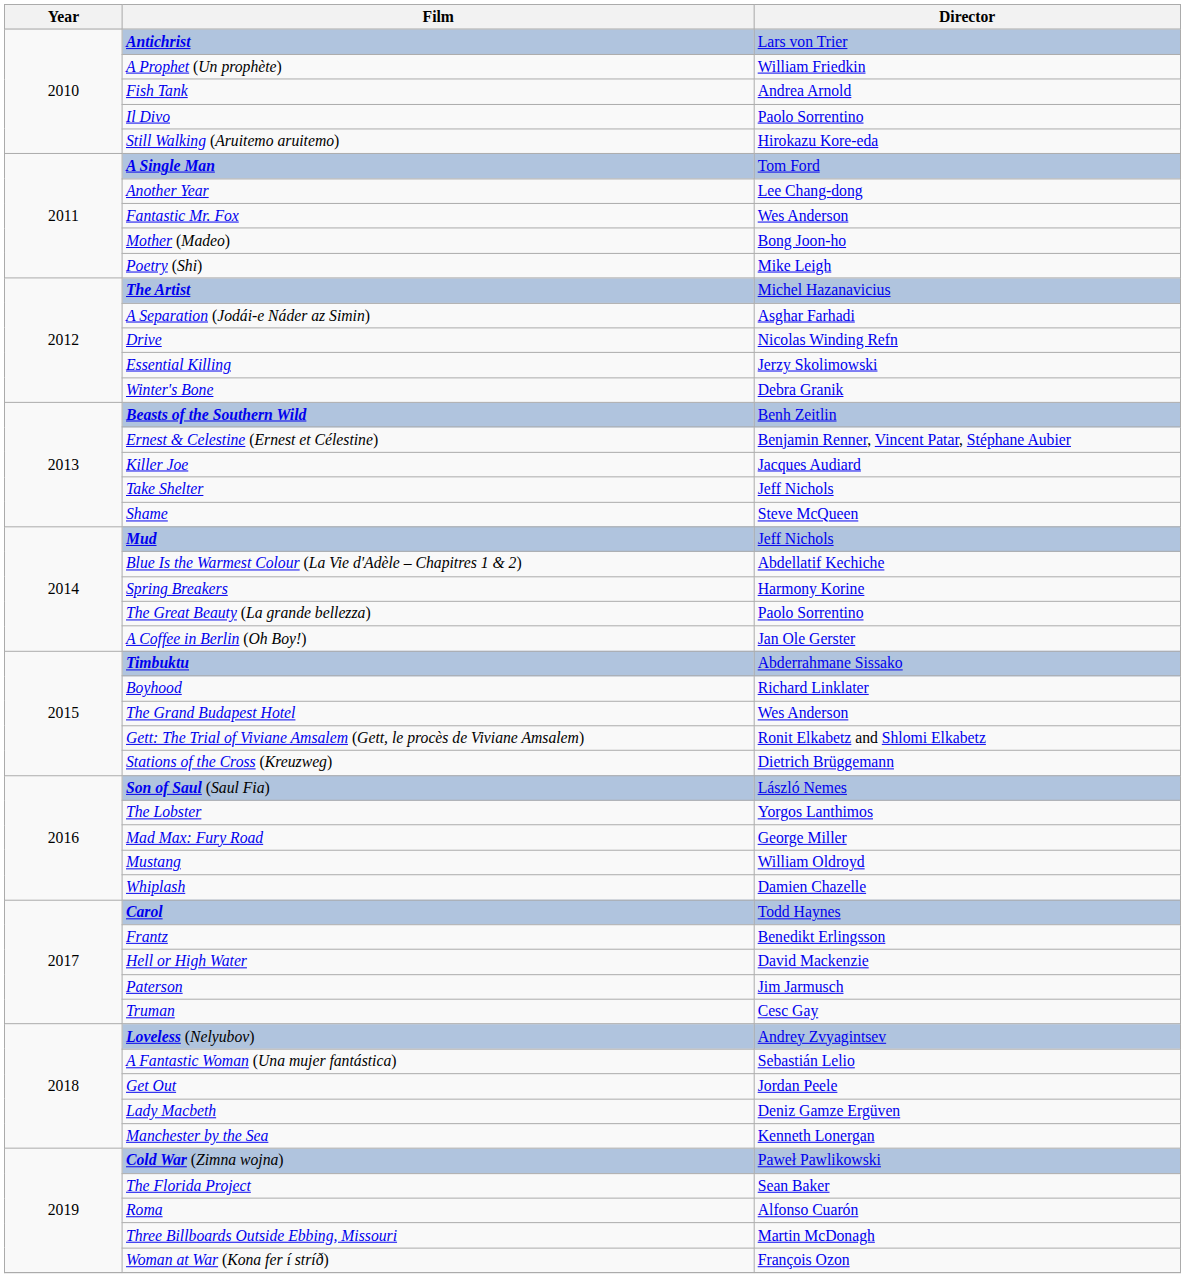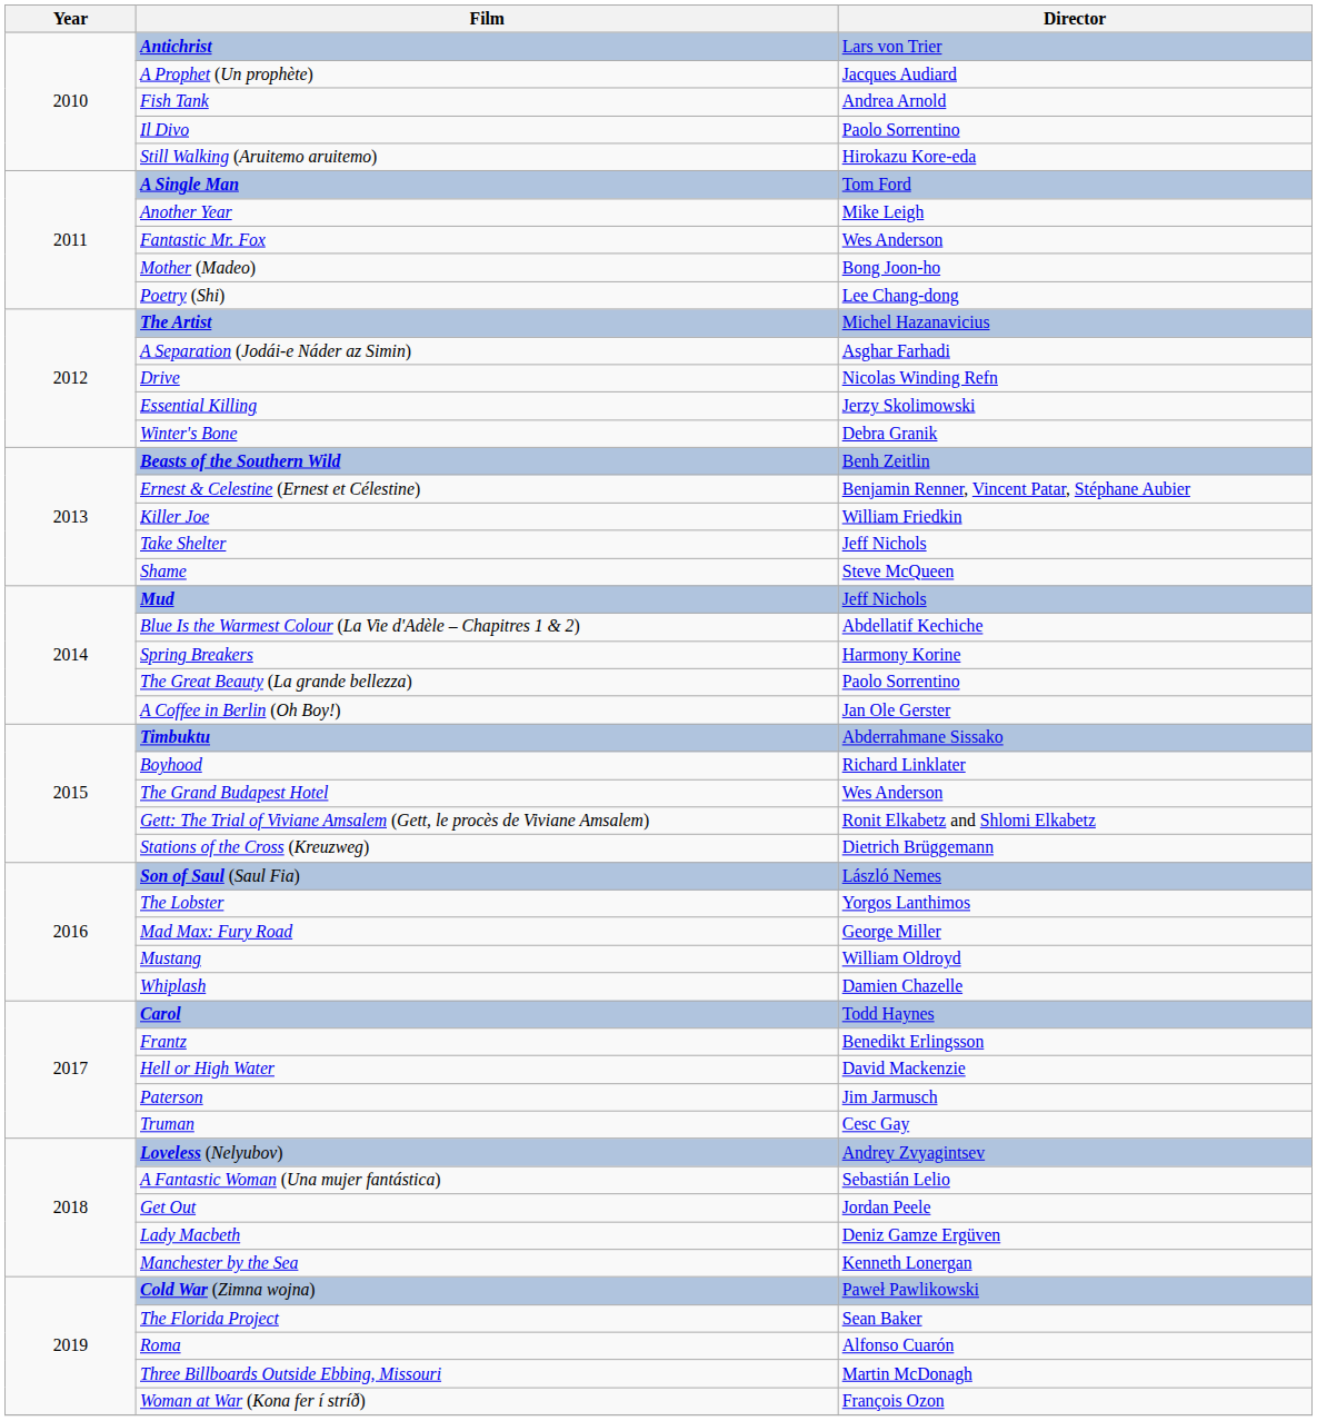A Prophet (Un prophète) | Director: William Friedkin -> Jacques Audiard
Another Year | Director: Lee Chang-dong -> Mike Leigh
Poetry (Shi) | Director: Mike Leigh -> Lee Chang-dong
Killer Joe | Director: Jacques Audiard -> William Friedkin
